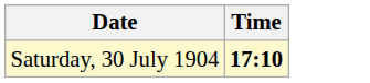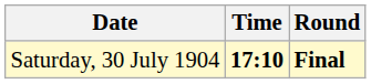+ column: Round | Final
